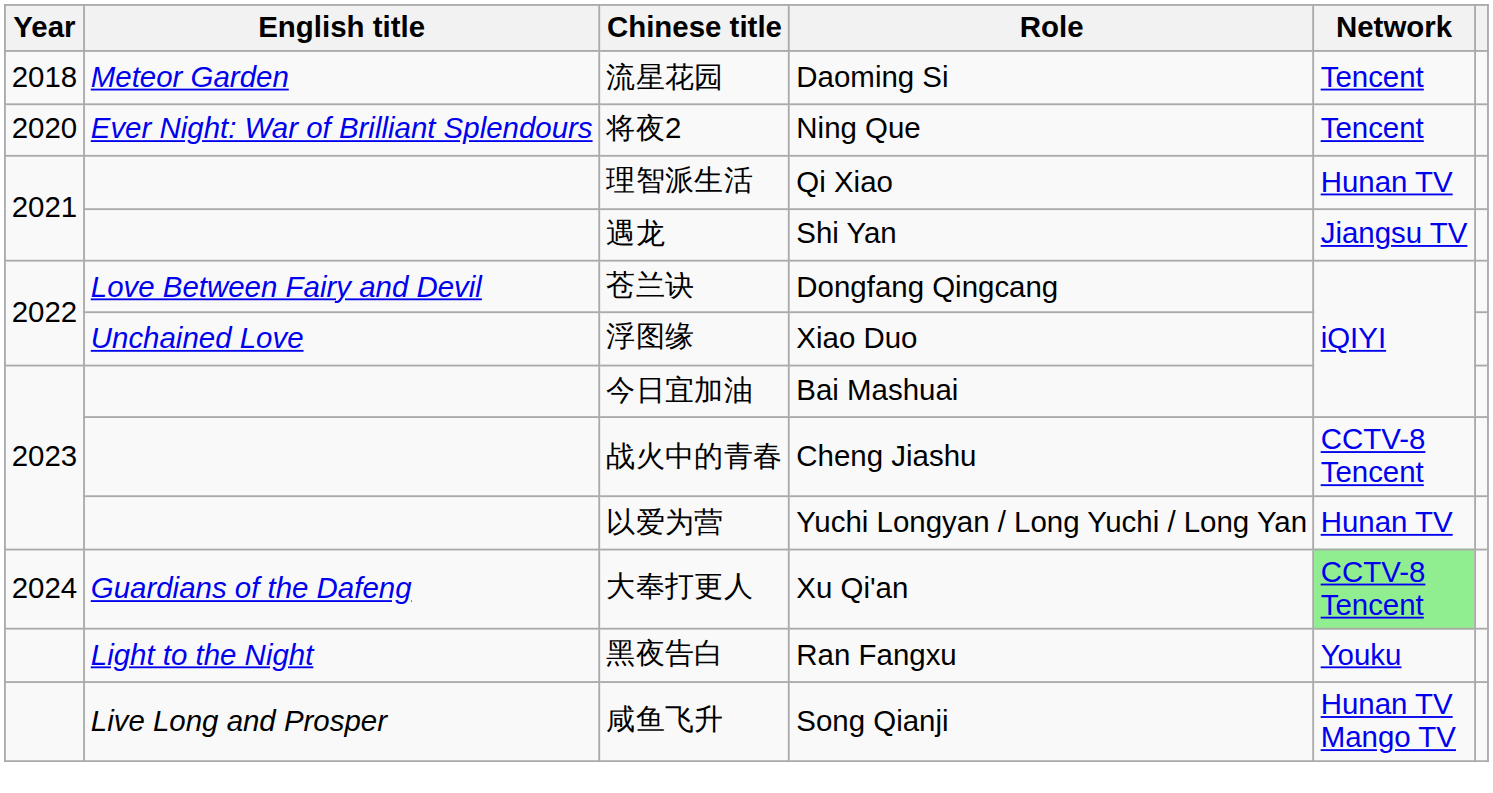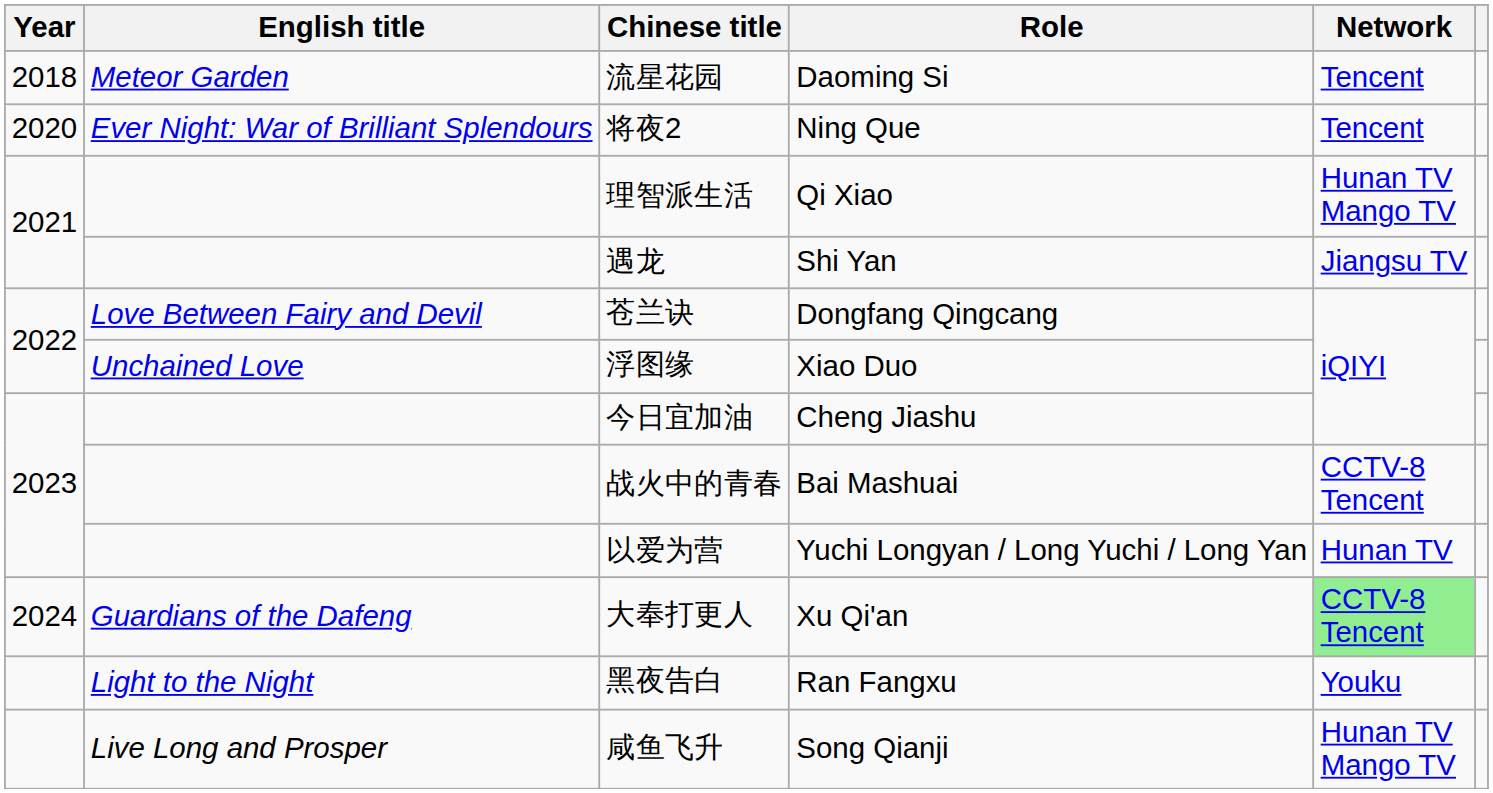理智派生活 | Network: Hunan TV -> Hunan TV Mango TV
今日宜加油 | Role: Bai Mashuai -> Cheng Jiashu
战火中的青春 | Role: Cheng Jiashu -> Bai Mashuai
